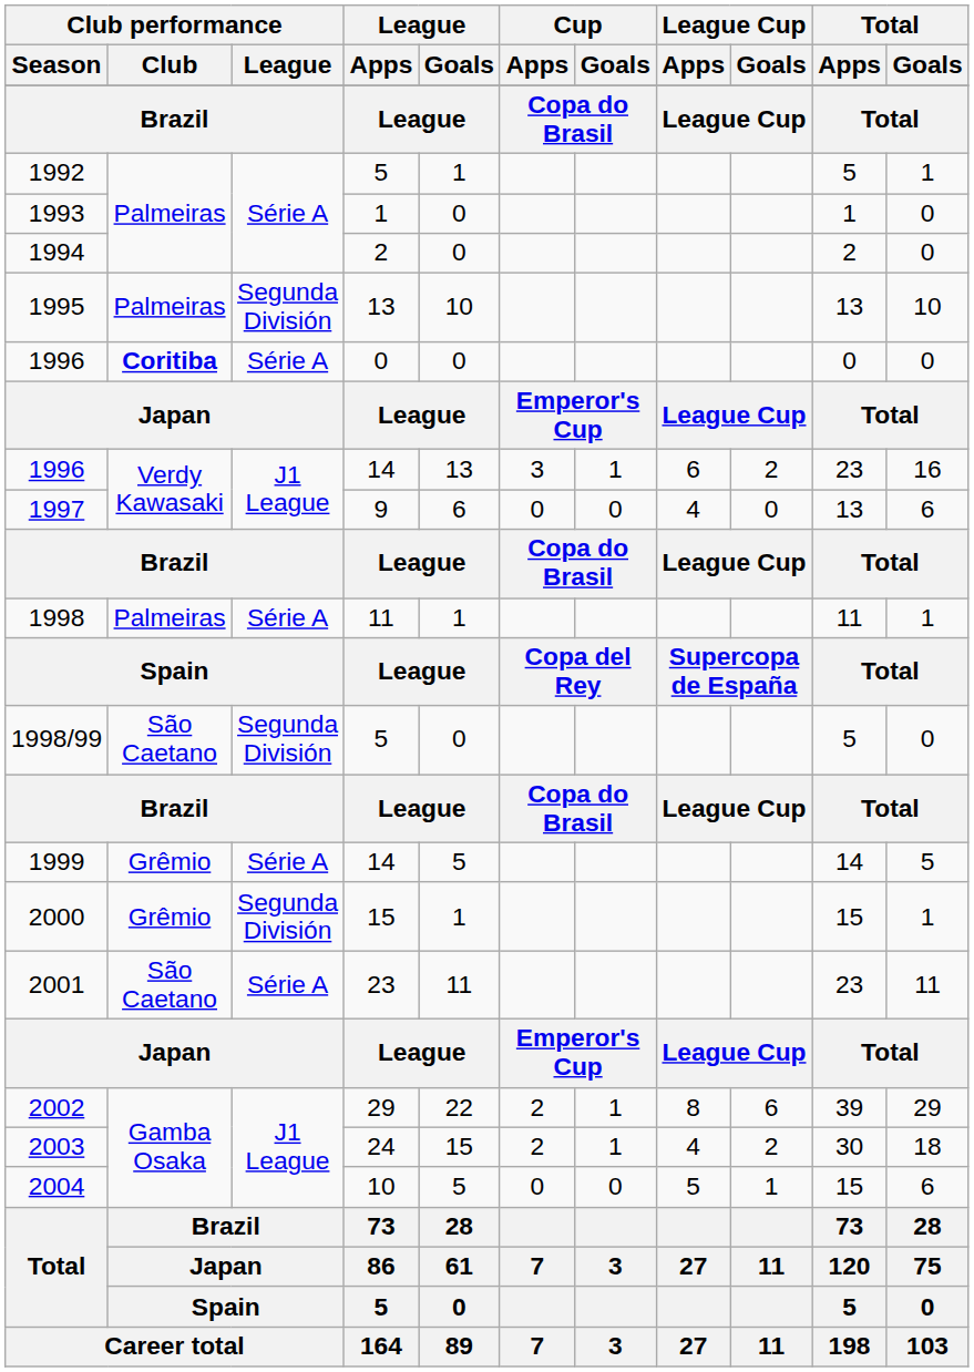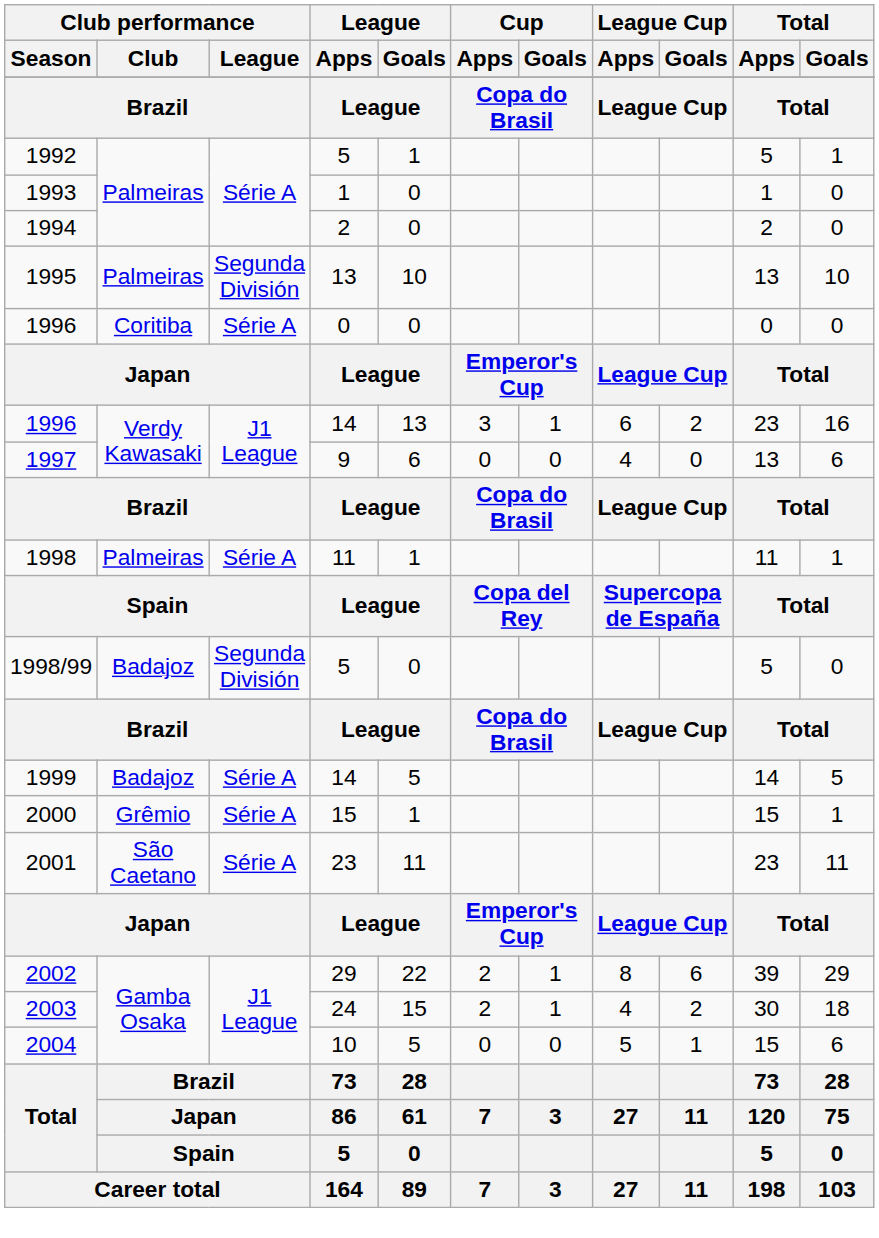1996 / 0 | Club performance / Club: bold -> normal
1998/99 | Club performance / Club: São Caetano -> Badajoz
1999 | Club performance / Club: Grêmio -> Badajoz
2000 | Club performance / League: Segunda División -> Série A
